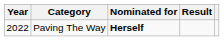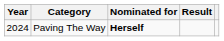Paving The Way | Year: 2022 -> 2024
